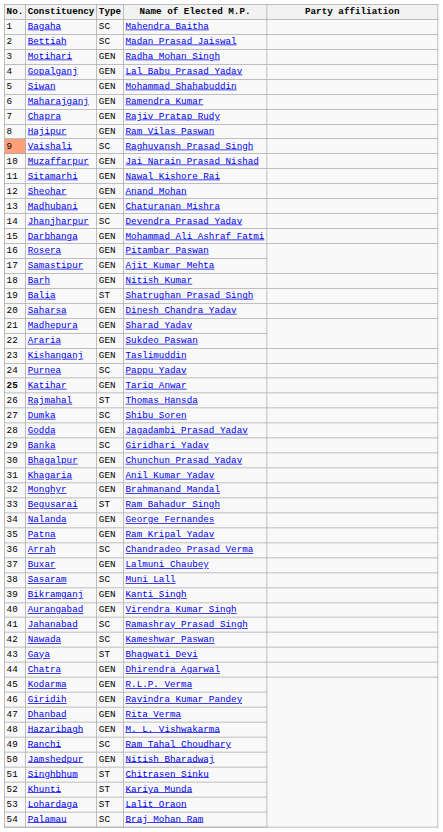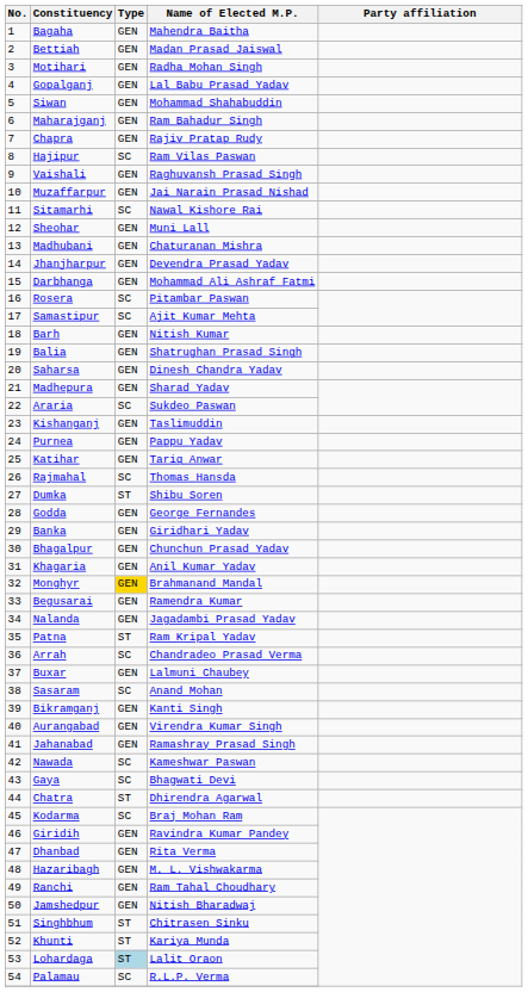Bagaha | Type: SC -> GEN
Bettiah | Type: SC -> GEN
Maharajganj | Name of Elected M.P.: Ramendra Kumar -> Ram Bahadur Singh
Hajipur | Type: GEN -> SC
Vaishali | No.: lightsalmon background -> no background
Vaishali | Type: SC -> GEN
Sitamarhi | Type: GEN -> SC
Sheohar | Name of Elected M.P.: Anand Mohan -> Muni Lall
Jhanjharpur | Type: SC -> GEN
Rosera | Type: GEN -> SC
Samastipur | Type: GEN -> SC
Balia | Type: ST -> GEN
Araria | Type: GEN -> SC
Purnea | Type: SC -> GEN
Katihar | No.: bold -> normal
Rajmahal | Type: ST -> SC
Dumka | Type: SC -> ST
Godda | Name of Elected M.P.: Jagadambi Prasad Yadav -> George Fernandes
Banka | Type: SC -> GEN
Monghyr | Type: no background -> gold background
Begusarai | Type: ST -> GEN
Begusarai | Name of Elected M.P.: Ram Bahadur Singh -> Ramendra Kumar
Nalanda | Name of Elected M.P.: George Fernandes -> Jagadambi Prasad Yadav
Patna | Type: GEN -> ST
Sasaram | Name of Elected M.P.: Muni Lall -> Anand Mohan
Jahanabad | Type: SC -> GEN
Gaya | Type: ST -> SC
Chatra | Type: GEN -> ST
Kodarma | Type: GEN -> SC
Kodarma | Name of Elected M.P.: R.L.P. Verma -> Braj Mohan Ram
Ranchi | Type: SC -> GEN
Lohardaga | Type: no background -> lightblue background
Palamau | Name of Elected M.P.: Braj Mohan Ram -> R.L.P. Verma
